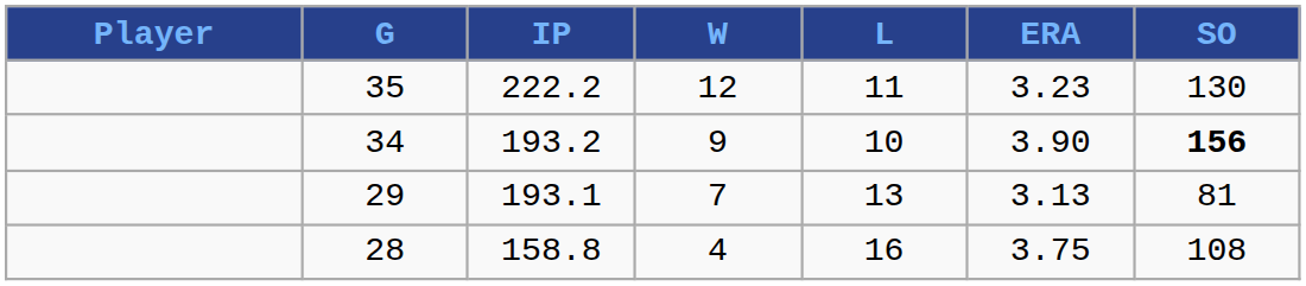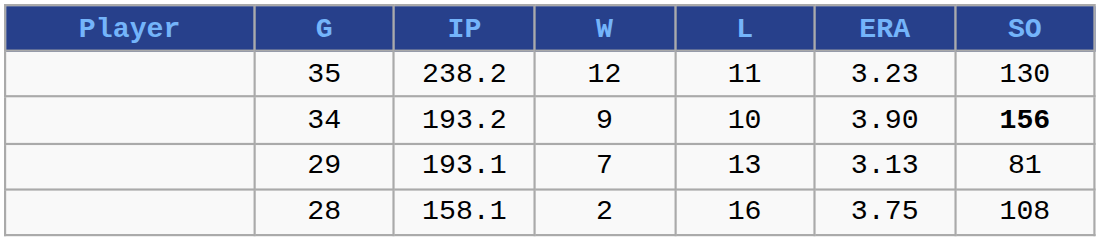35 | IP: 222.2 -> 238.2
28 | IP: 158.8 -> 158.1
28 | W: 4 -> 2
